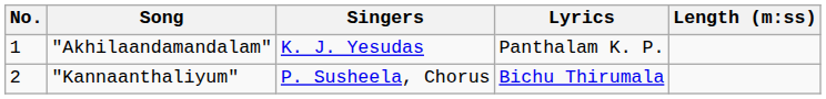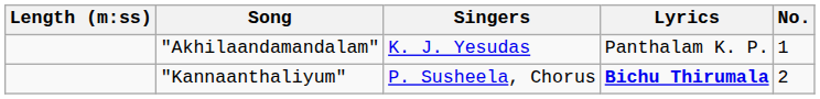columns swapped: No. <-> Length (m:ss)
"Kannaanthaliyum" | Lyrics: normal -> bold
